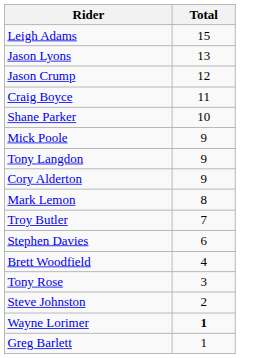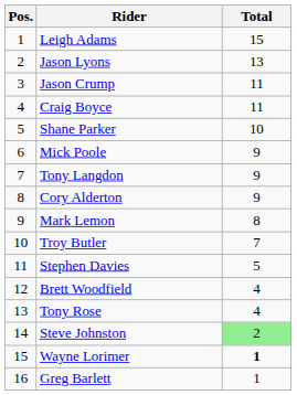+ column: Pos. | 1 | 2 | 3 | 4 | 5 | 6 | 7 | 8 | 9 | 10 | 11 | 12 | 13 | 14 | 15 | 16
Jason Crump | Total: 12 -> 11
Stephen Davies | Total: 6 -> 5
Tony Rose | Total: 3 -> 4
Steve Johnston | Total: no background -> lightgreen background
